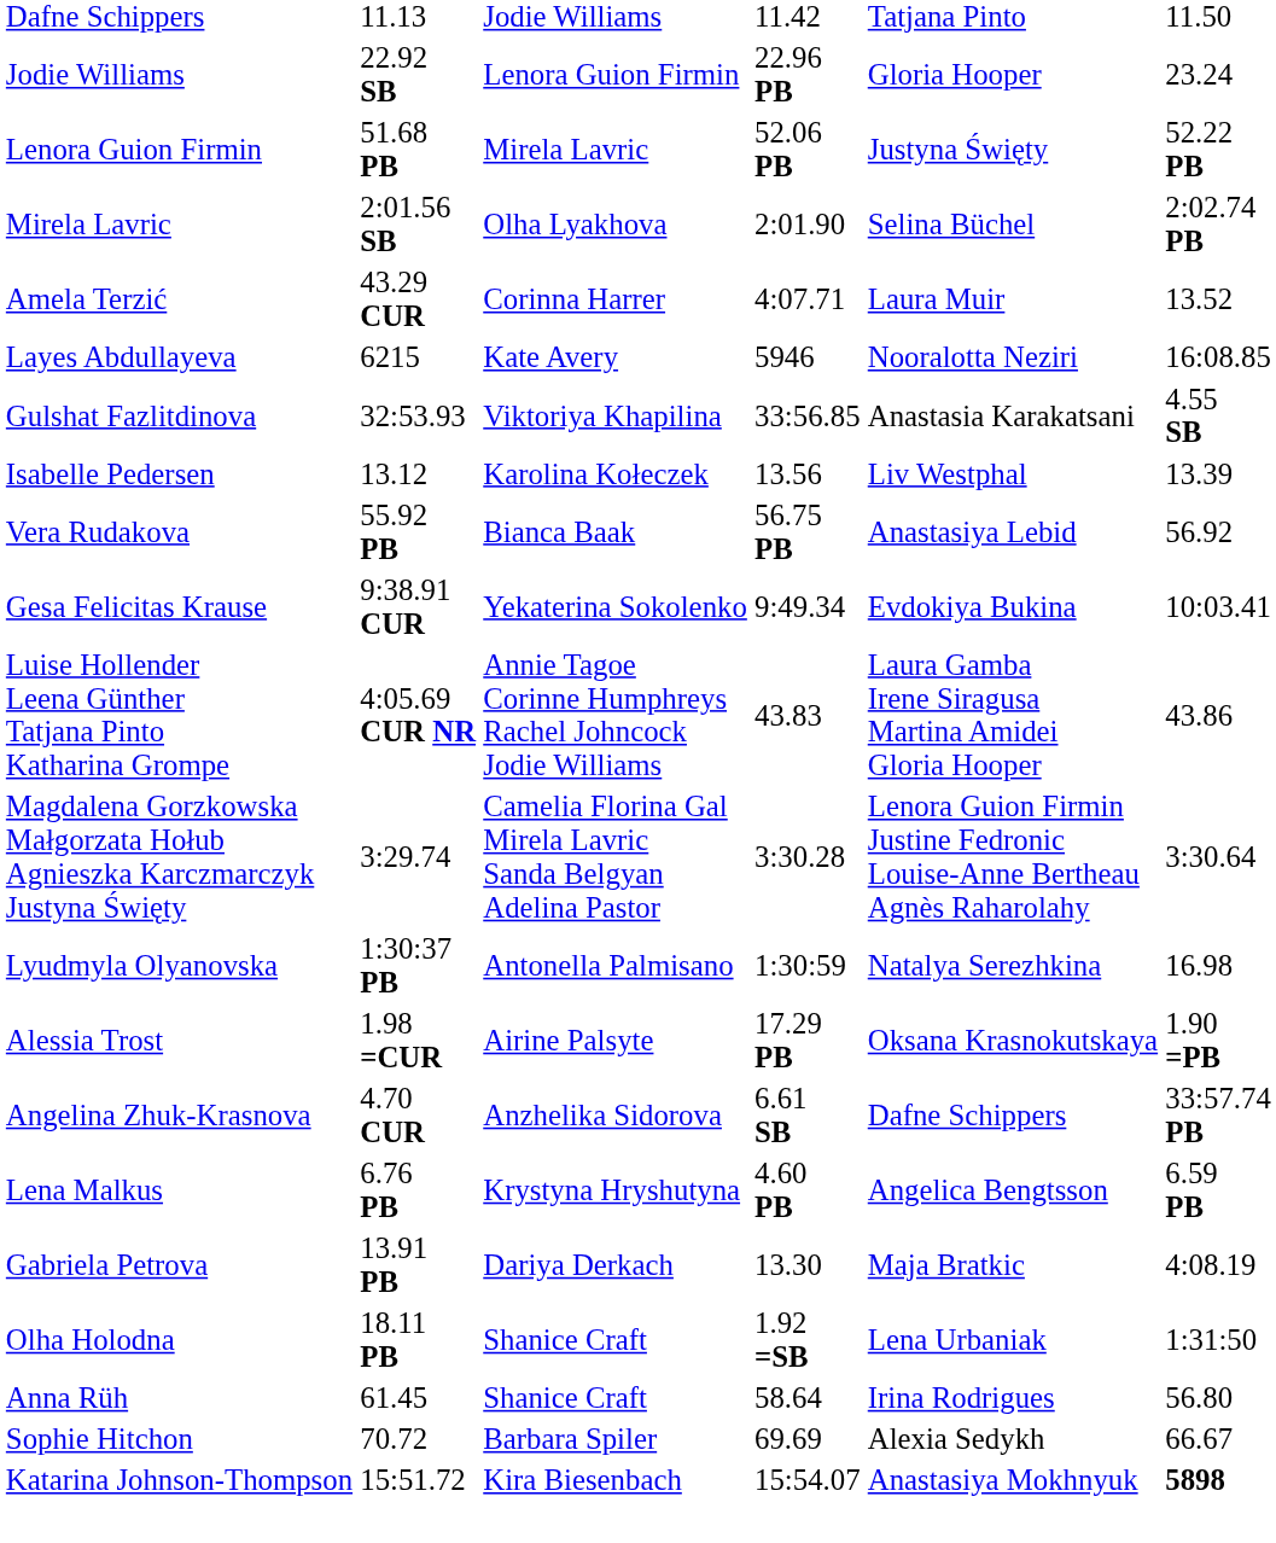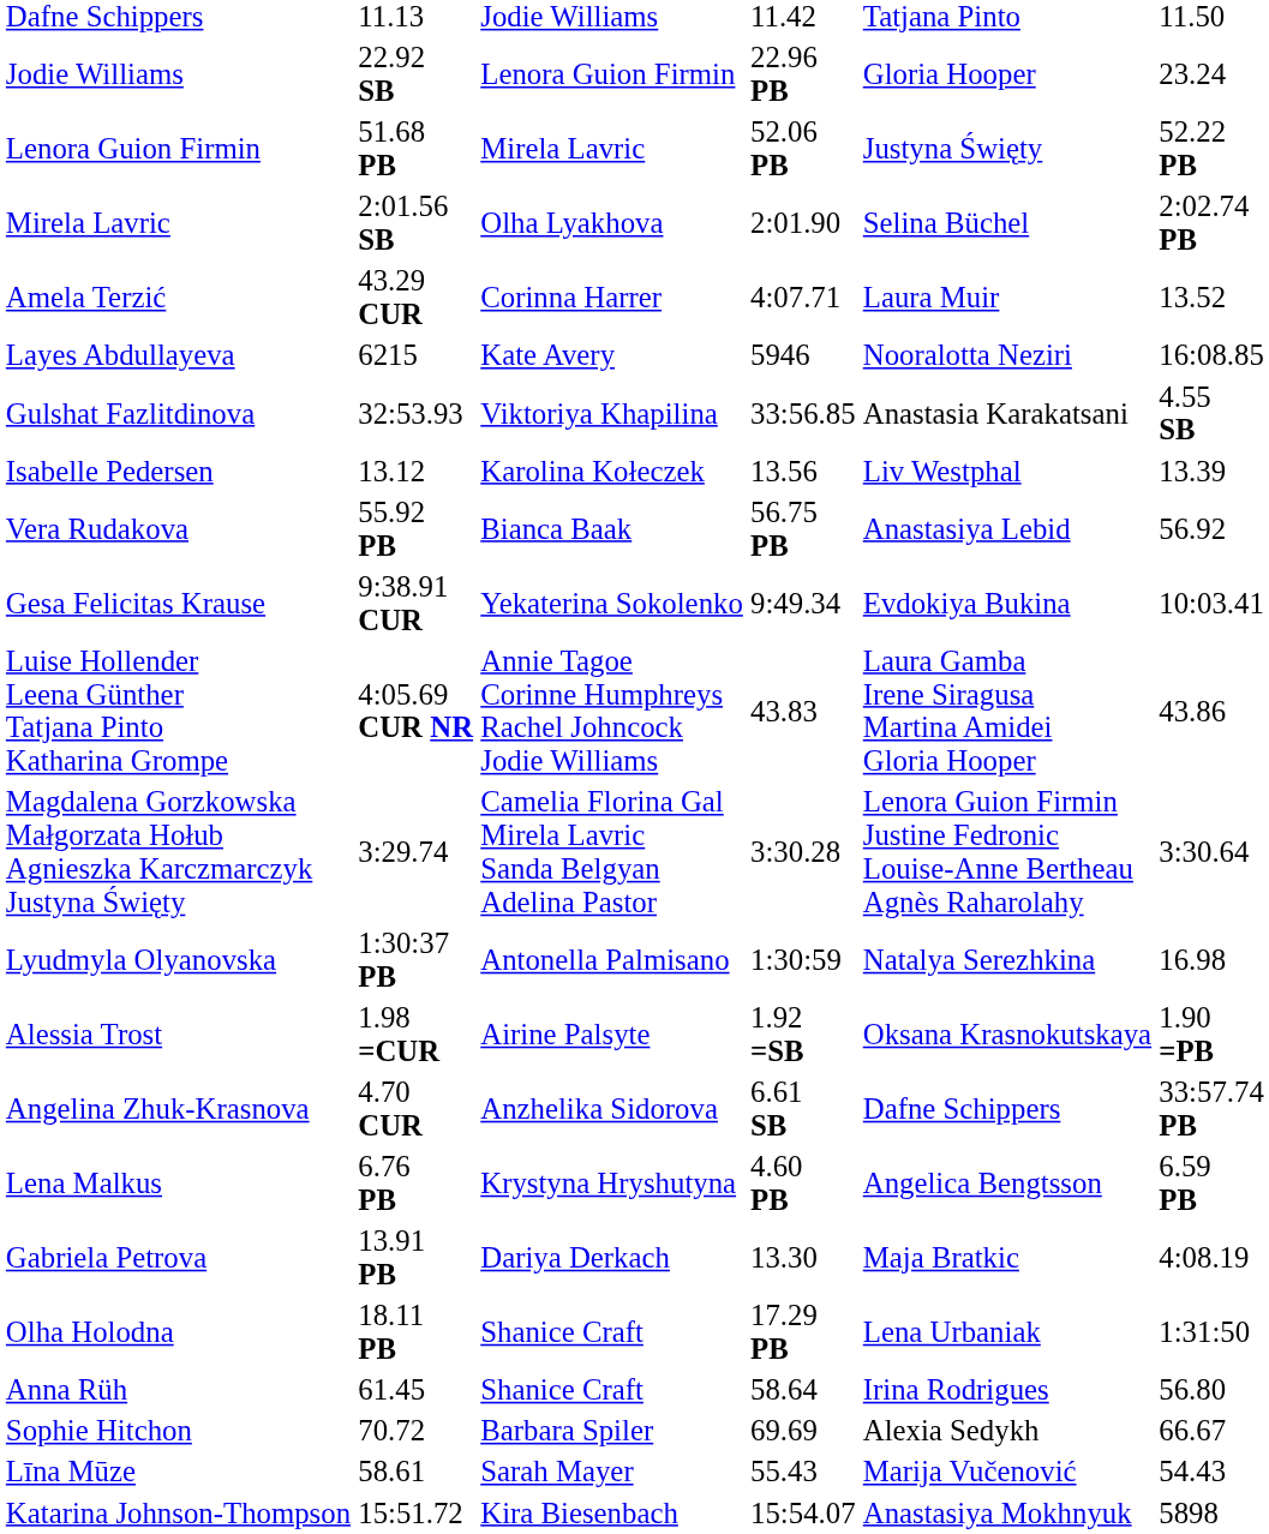Alessia Trost | column 5: 17.29 PB -> 1.92 =SB
Olha Holodna | column 5: 1.92 =SB -> 17.29 PB
+ row: Līna Mūze | 58.61 | Sarah Mayer | 55.43 | Marija Vučenović | 54.43
Katarina Johnson-Thompson | column 7: bold -> normal
